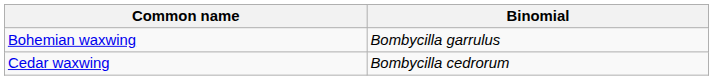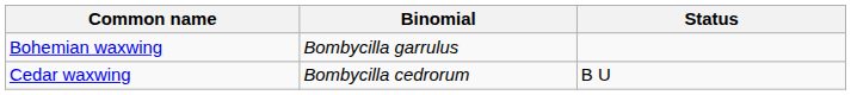+ column: Status | B U
